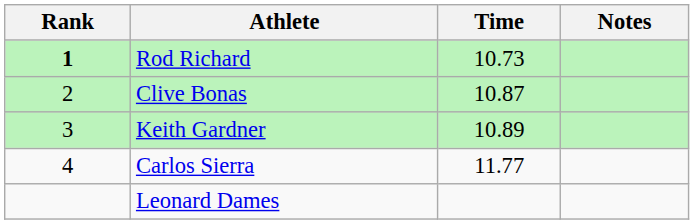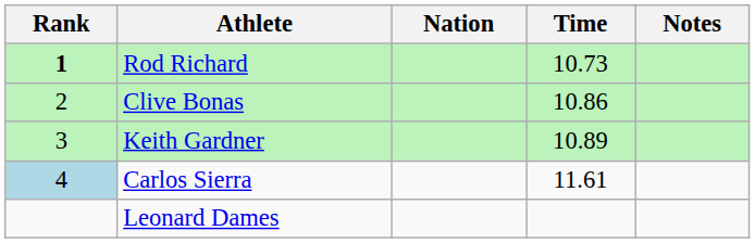+ column: Nation
Clive Bonas | Time: 10.87 -> 10.86
Carlos Sierra | Rank: no background -> lightblue background
Carlos Sierra | Time: 11.77 -> 11.61
